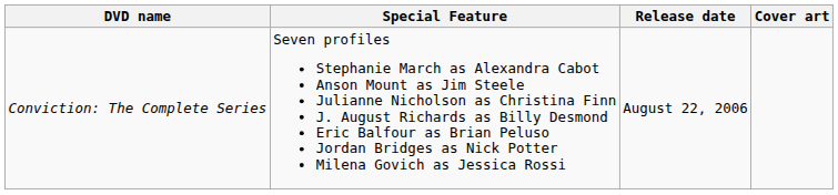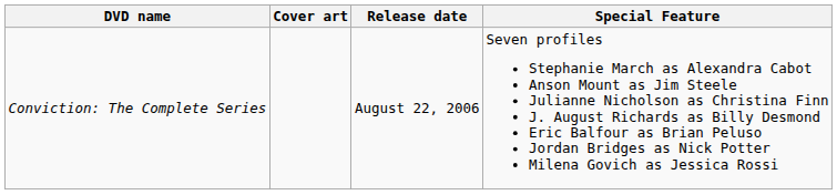columns swapped: Cover art <-> Special Feature
